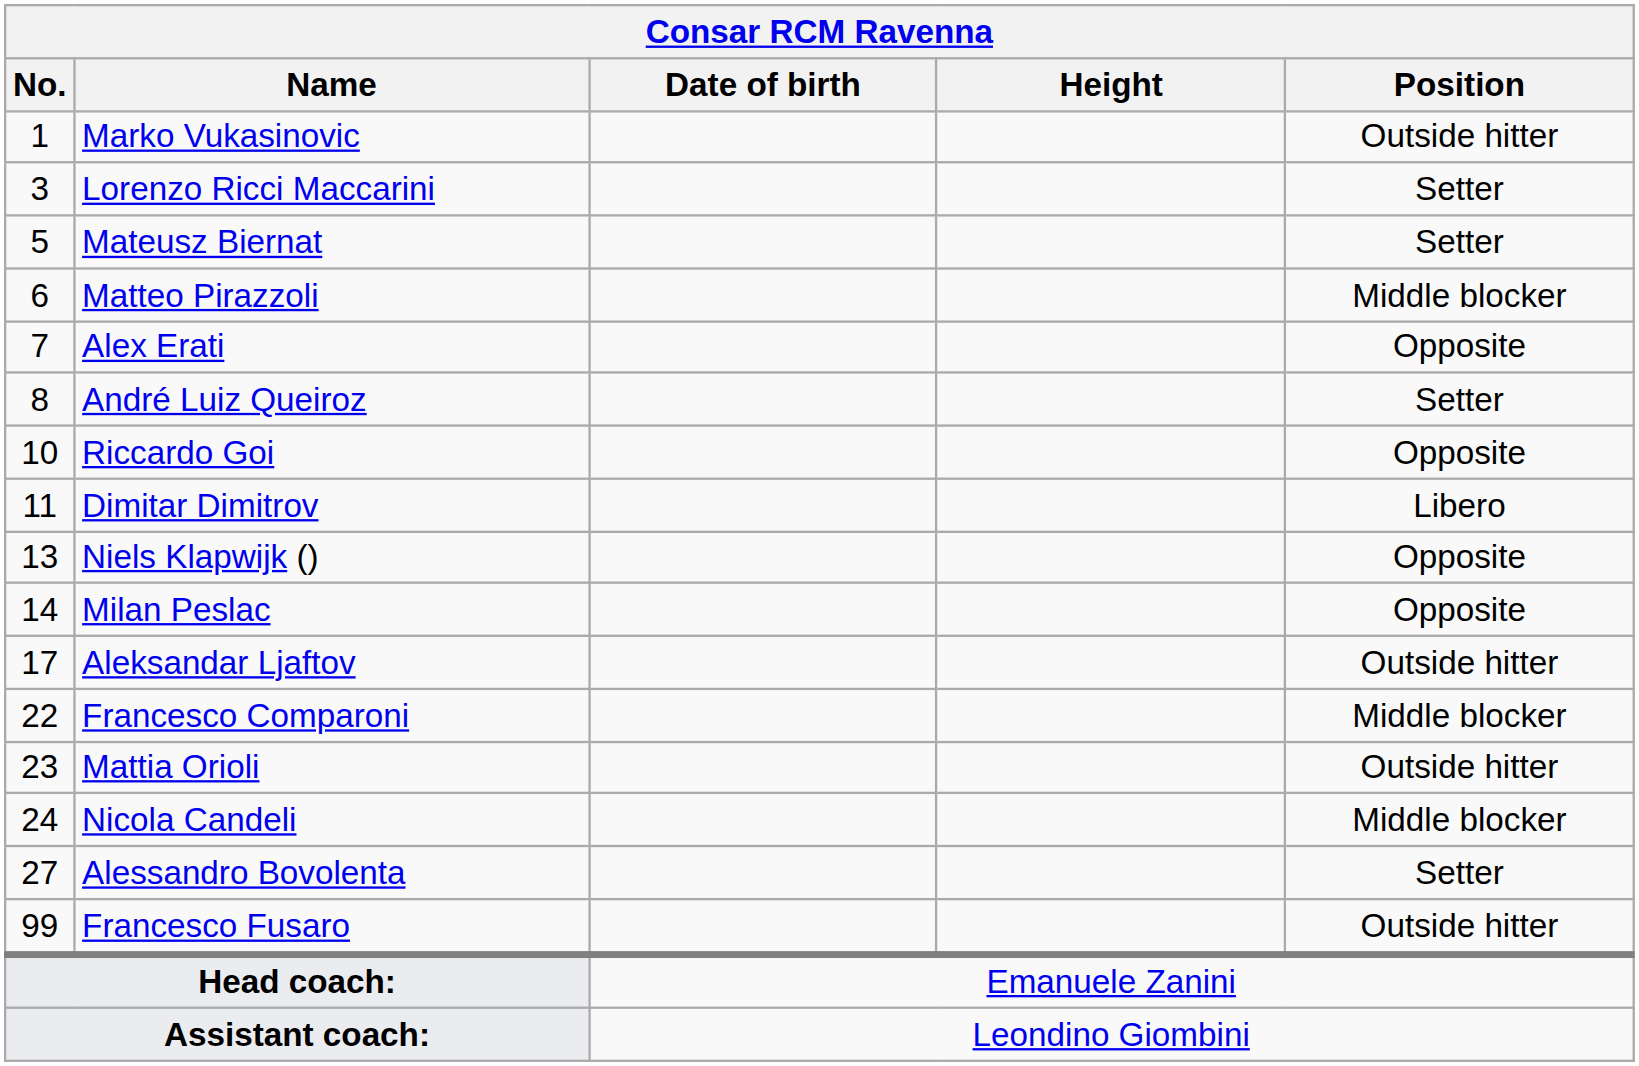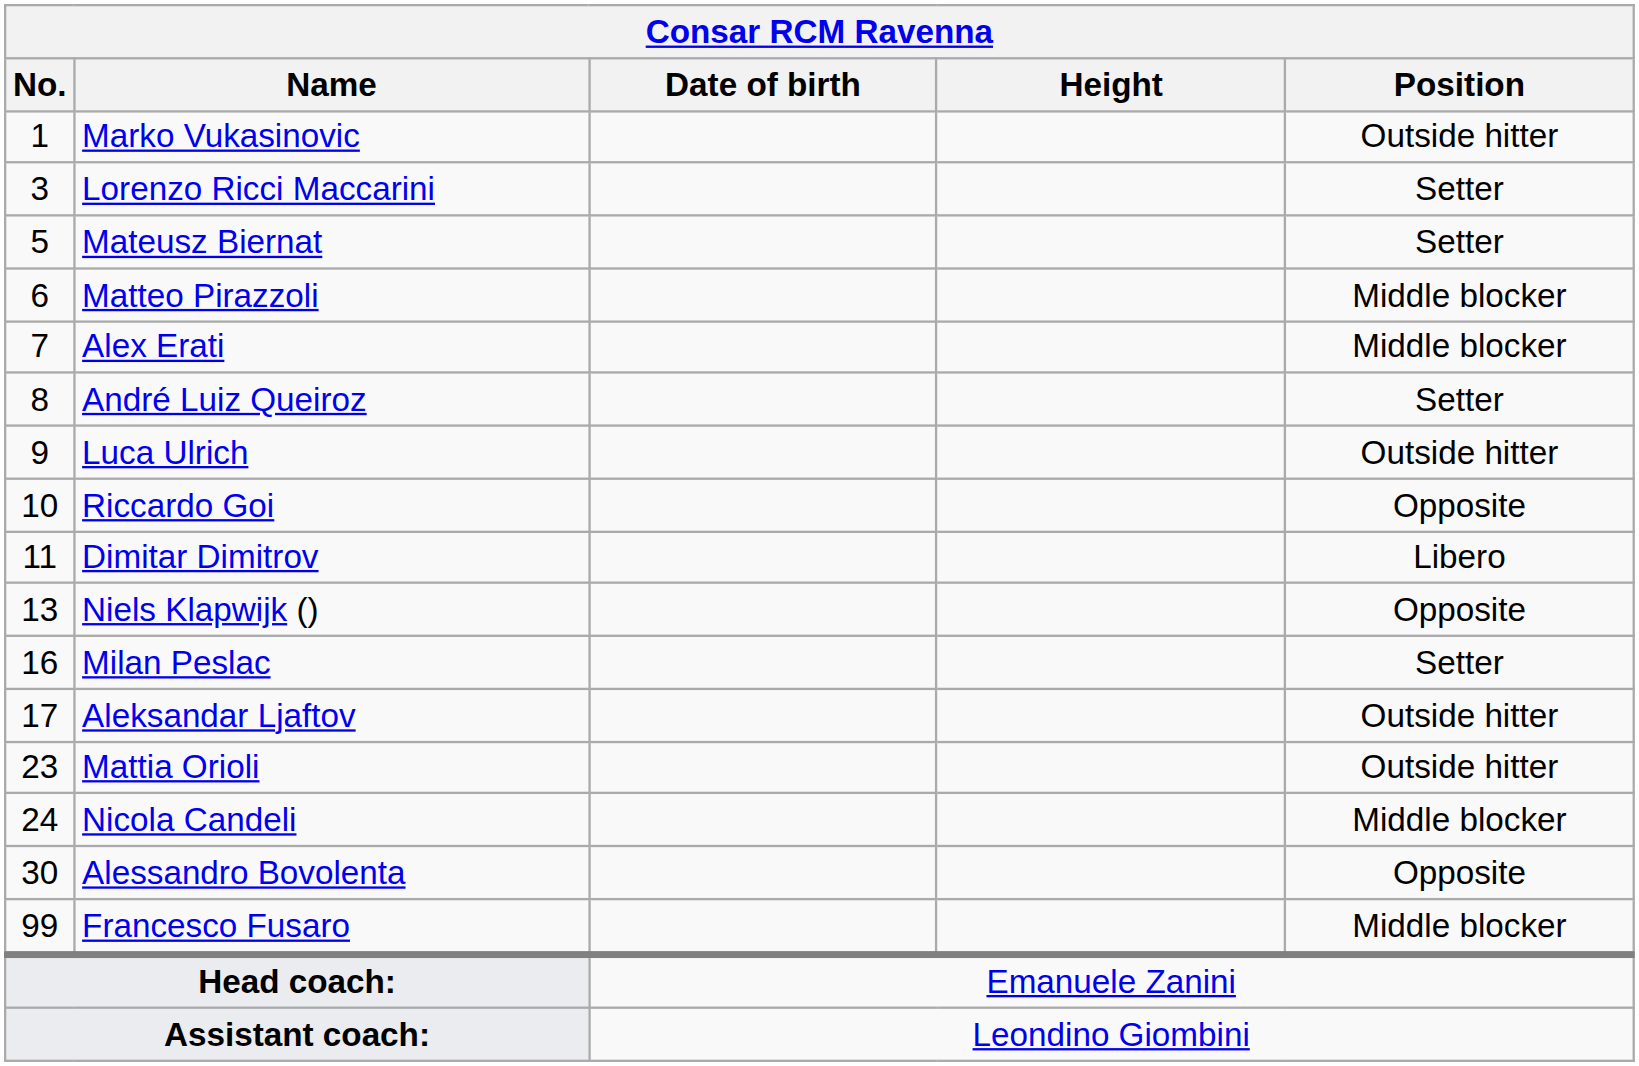Alex Erati | Position: Opposite -> Middle blocker
+ row: 9 | Luca Ulrich | Outside hitter
Milan Peslac | No.: 14 -> 16
Milan Peslac | Position: Opposite -> Setter
- row: 22 | Francesco Comparoni | Middle blocker
Alessandro Bovolenta | No.: 27 -> 30
Alessandro Bovolenta | Position: Setter -> Opposite
Francesco Fusaro | Position: Outside hitter -> Middle blocker
